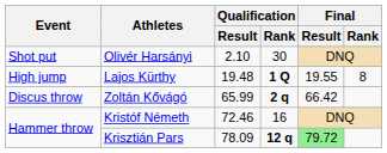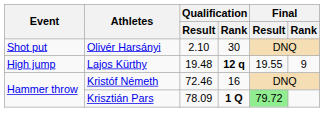Lajos Kürthy | Qualification / Rank: 1 Q -> 12 q
Lajos Kürthy | Final / Rank: 8 -> 9
- row: Discus throw | Zoltán Kővágó | 65.99 | 2 q | 66.42
Krisztián Pars | Qualification / Rank: 12 q -> 1 Q
